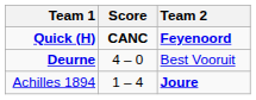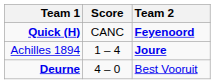Quick (H) | Score: bold -> normal
rows swapped: Achilles 1894 <-> Deurne
